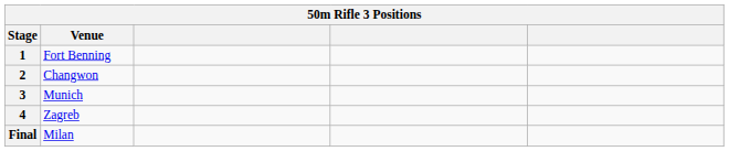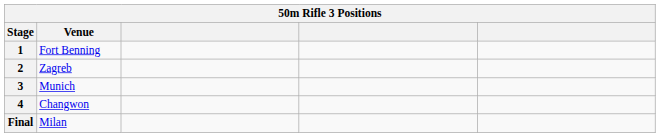2 | Venue: Changwon -> Zagreb
4 | Venue: Zagreb -> Changwon
